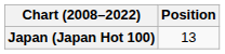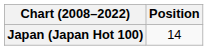Japan (Japan Hot 100) | Position: 13 -> 14
